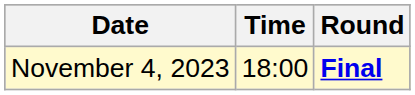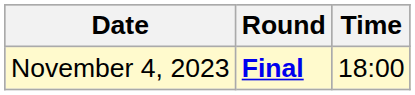columns swapped: Time <-> Round
